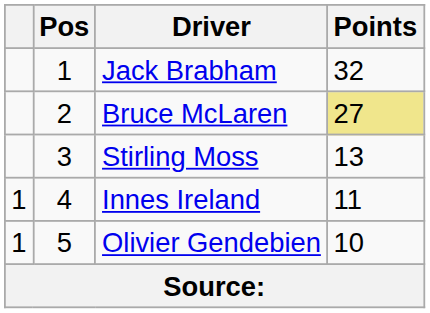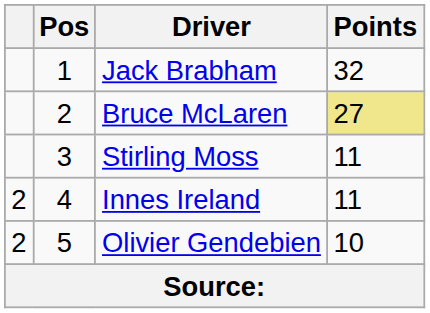Stirling Moss | Points: 13 -> 11
Innes Ireland | column 1: 1 -> 2
Olivier Gendebien | column 1: 1 -> 2
